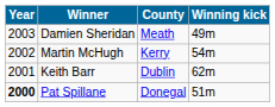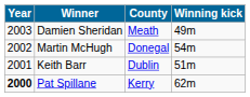Martin McHugh | County: Kerry -> Donegal
Keith Barr | Winning kick: 62m -> 51m
Pat Spillane | County: Donegal -> Kerry
Pat Spillane | Winning kick: 51m -> 62m
